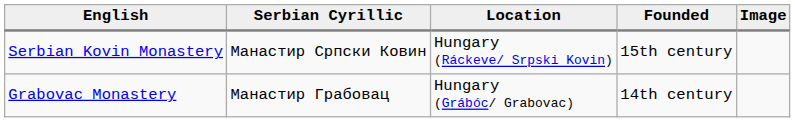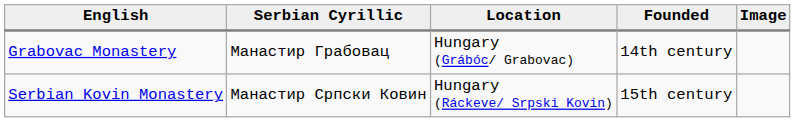rows swapped: Serbian Kovin Monastery <-> Grabovac Monastery
